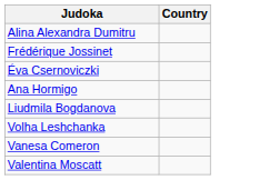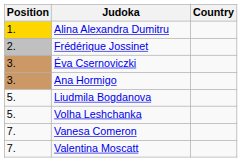+ column: Position | 1. | 2. | 3. | 3. | 5. | 5. | 7. | 7.
